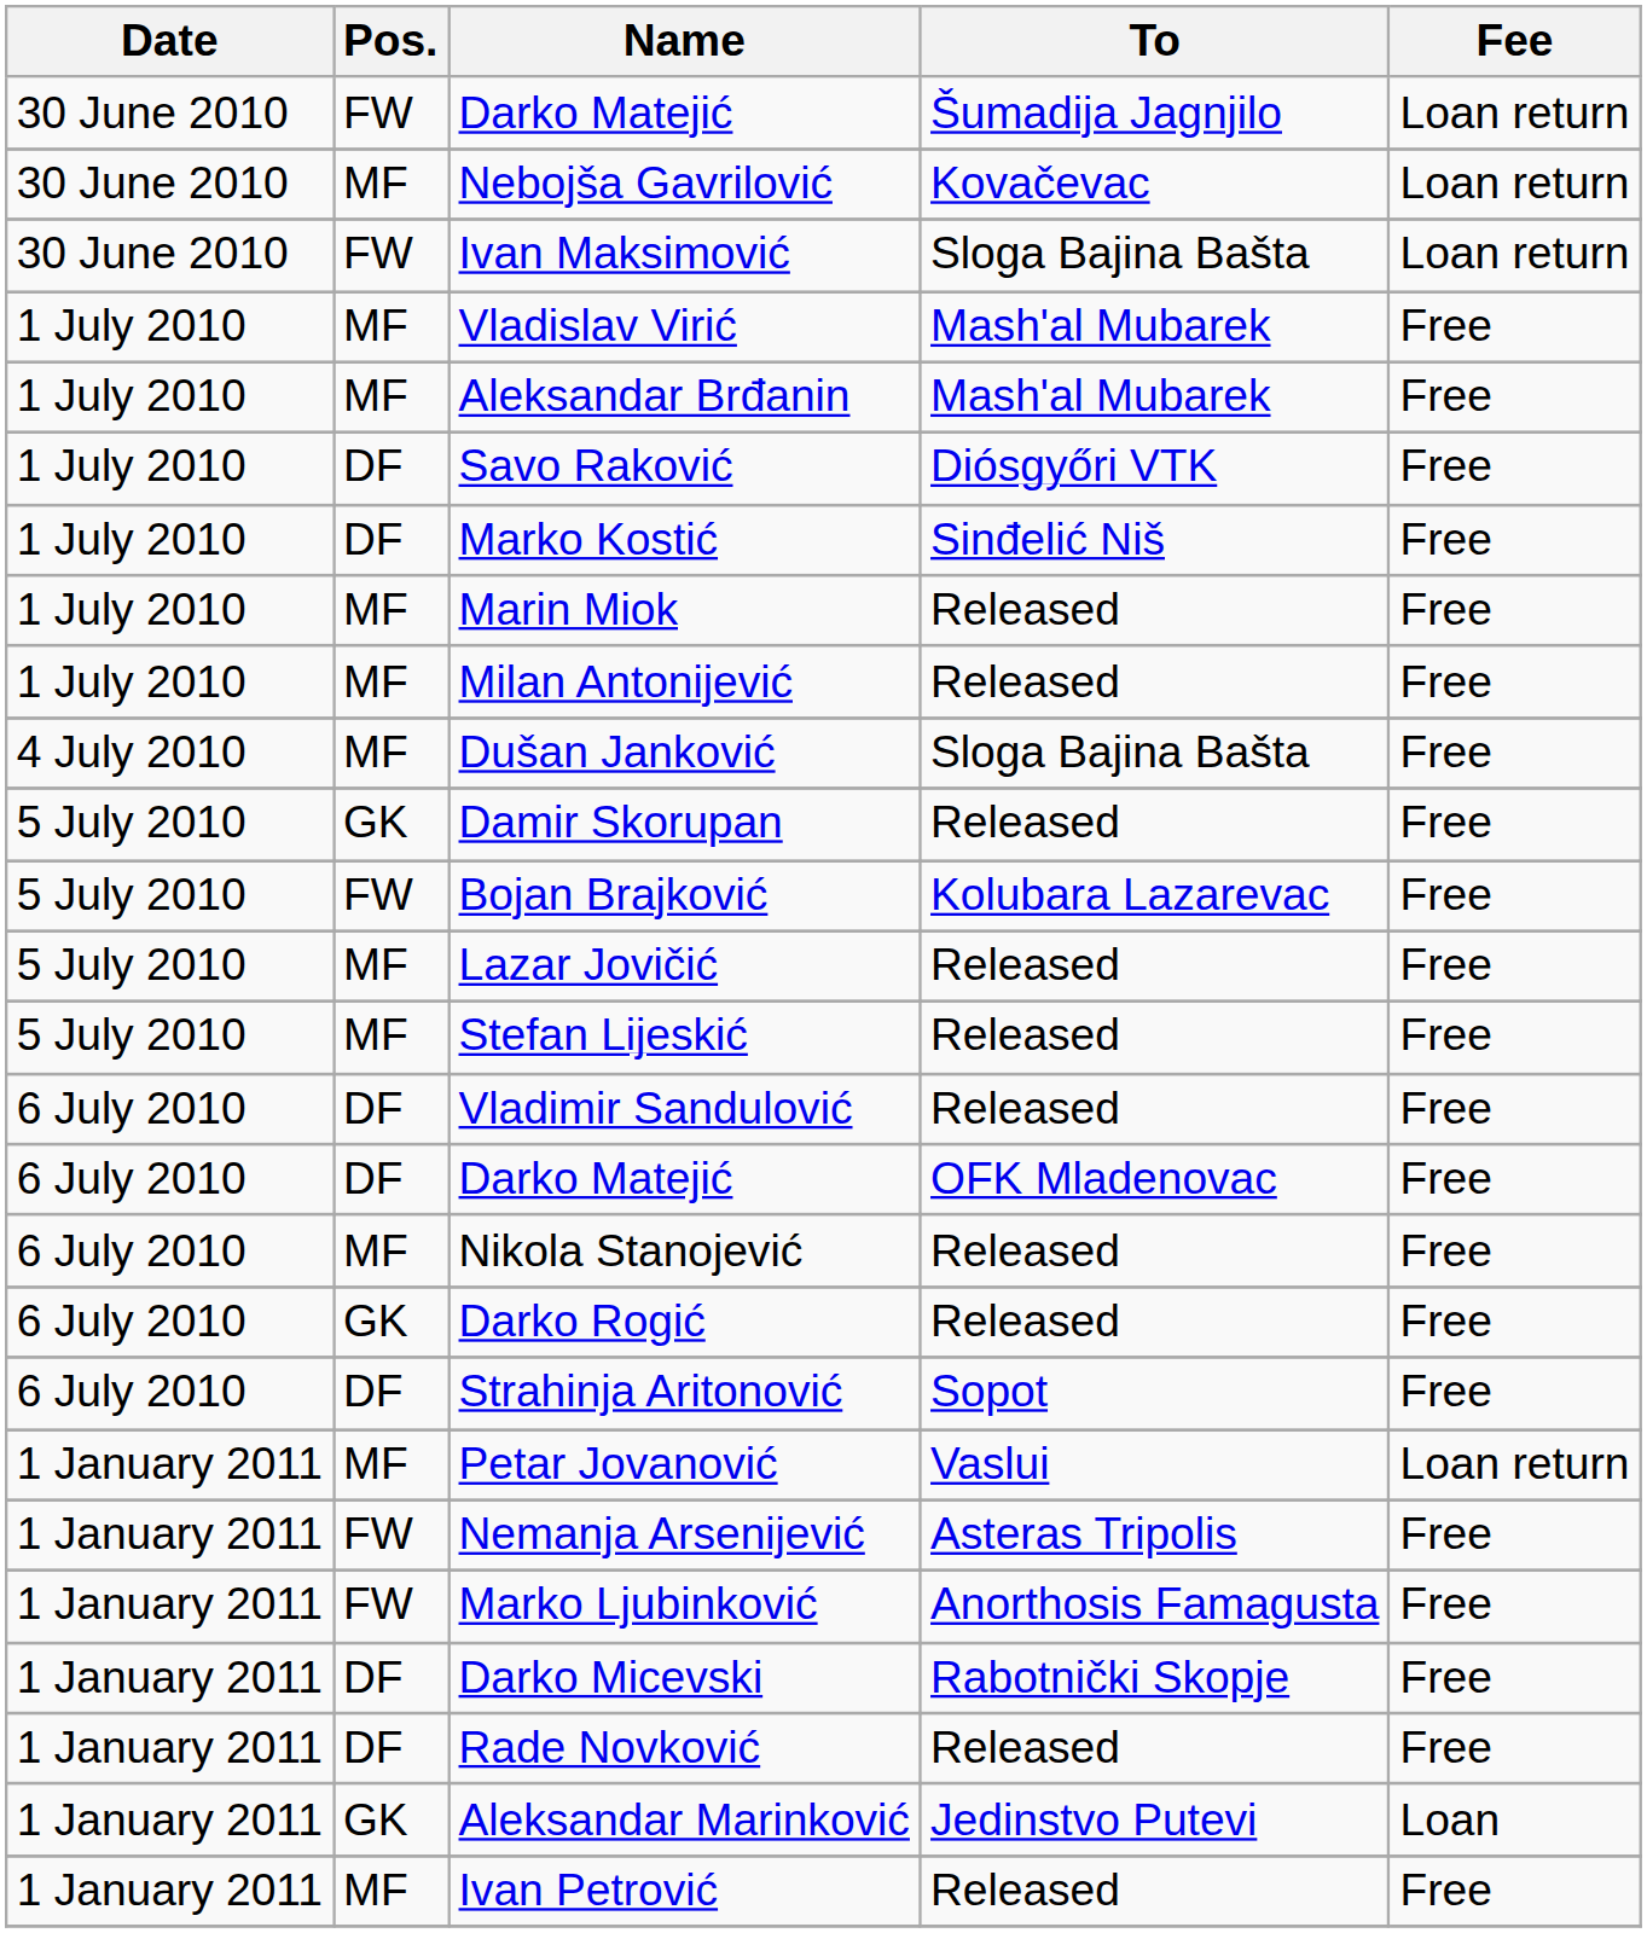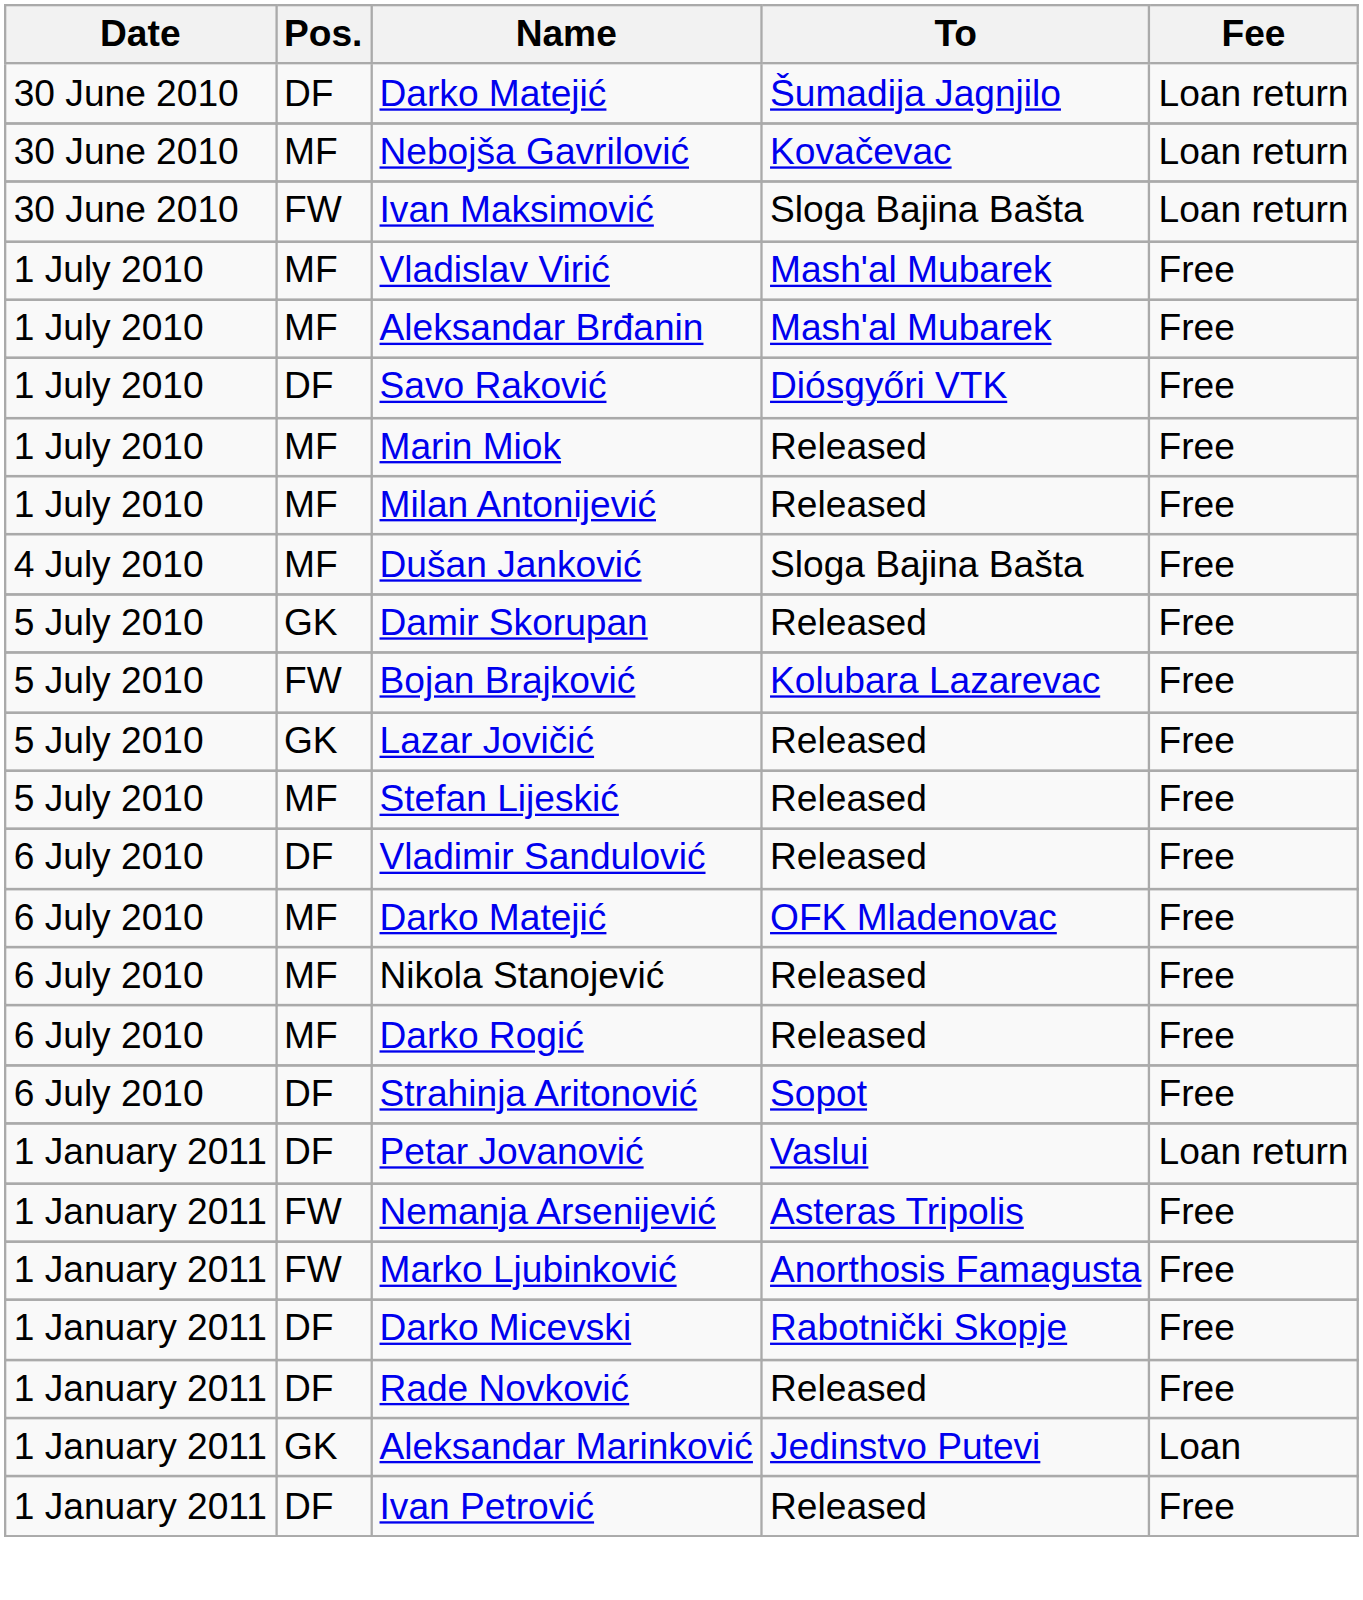Darko Matejić / Šumadija Jagnjilo | Pos.: FW -> DF
- row: 1 July 2010 | DF | Marko Kostić | Sinđelić Niš | Free
Lazar Jovičić | Pos.: MF -> GK
Darko Matejić / OFK Mladenovac | Pos.: DF -> MF
Darko Rogić | Pos.: GK -> MF
Petar Jovanović | Pos.: MF -> DF
Ivan Petrović | Pos.: MF -> DF
